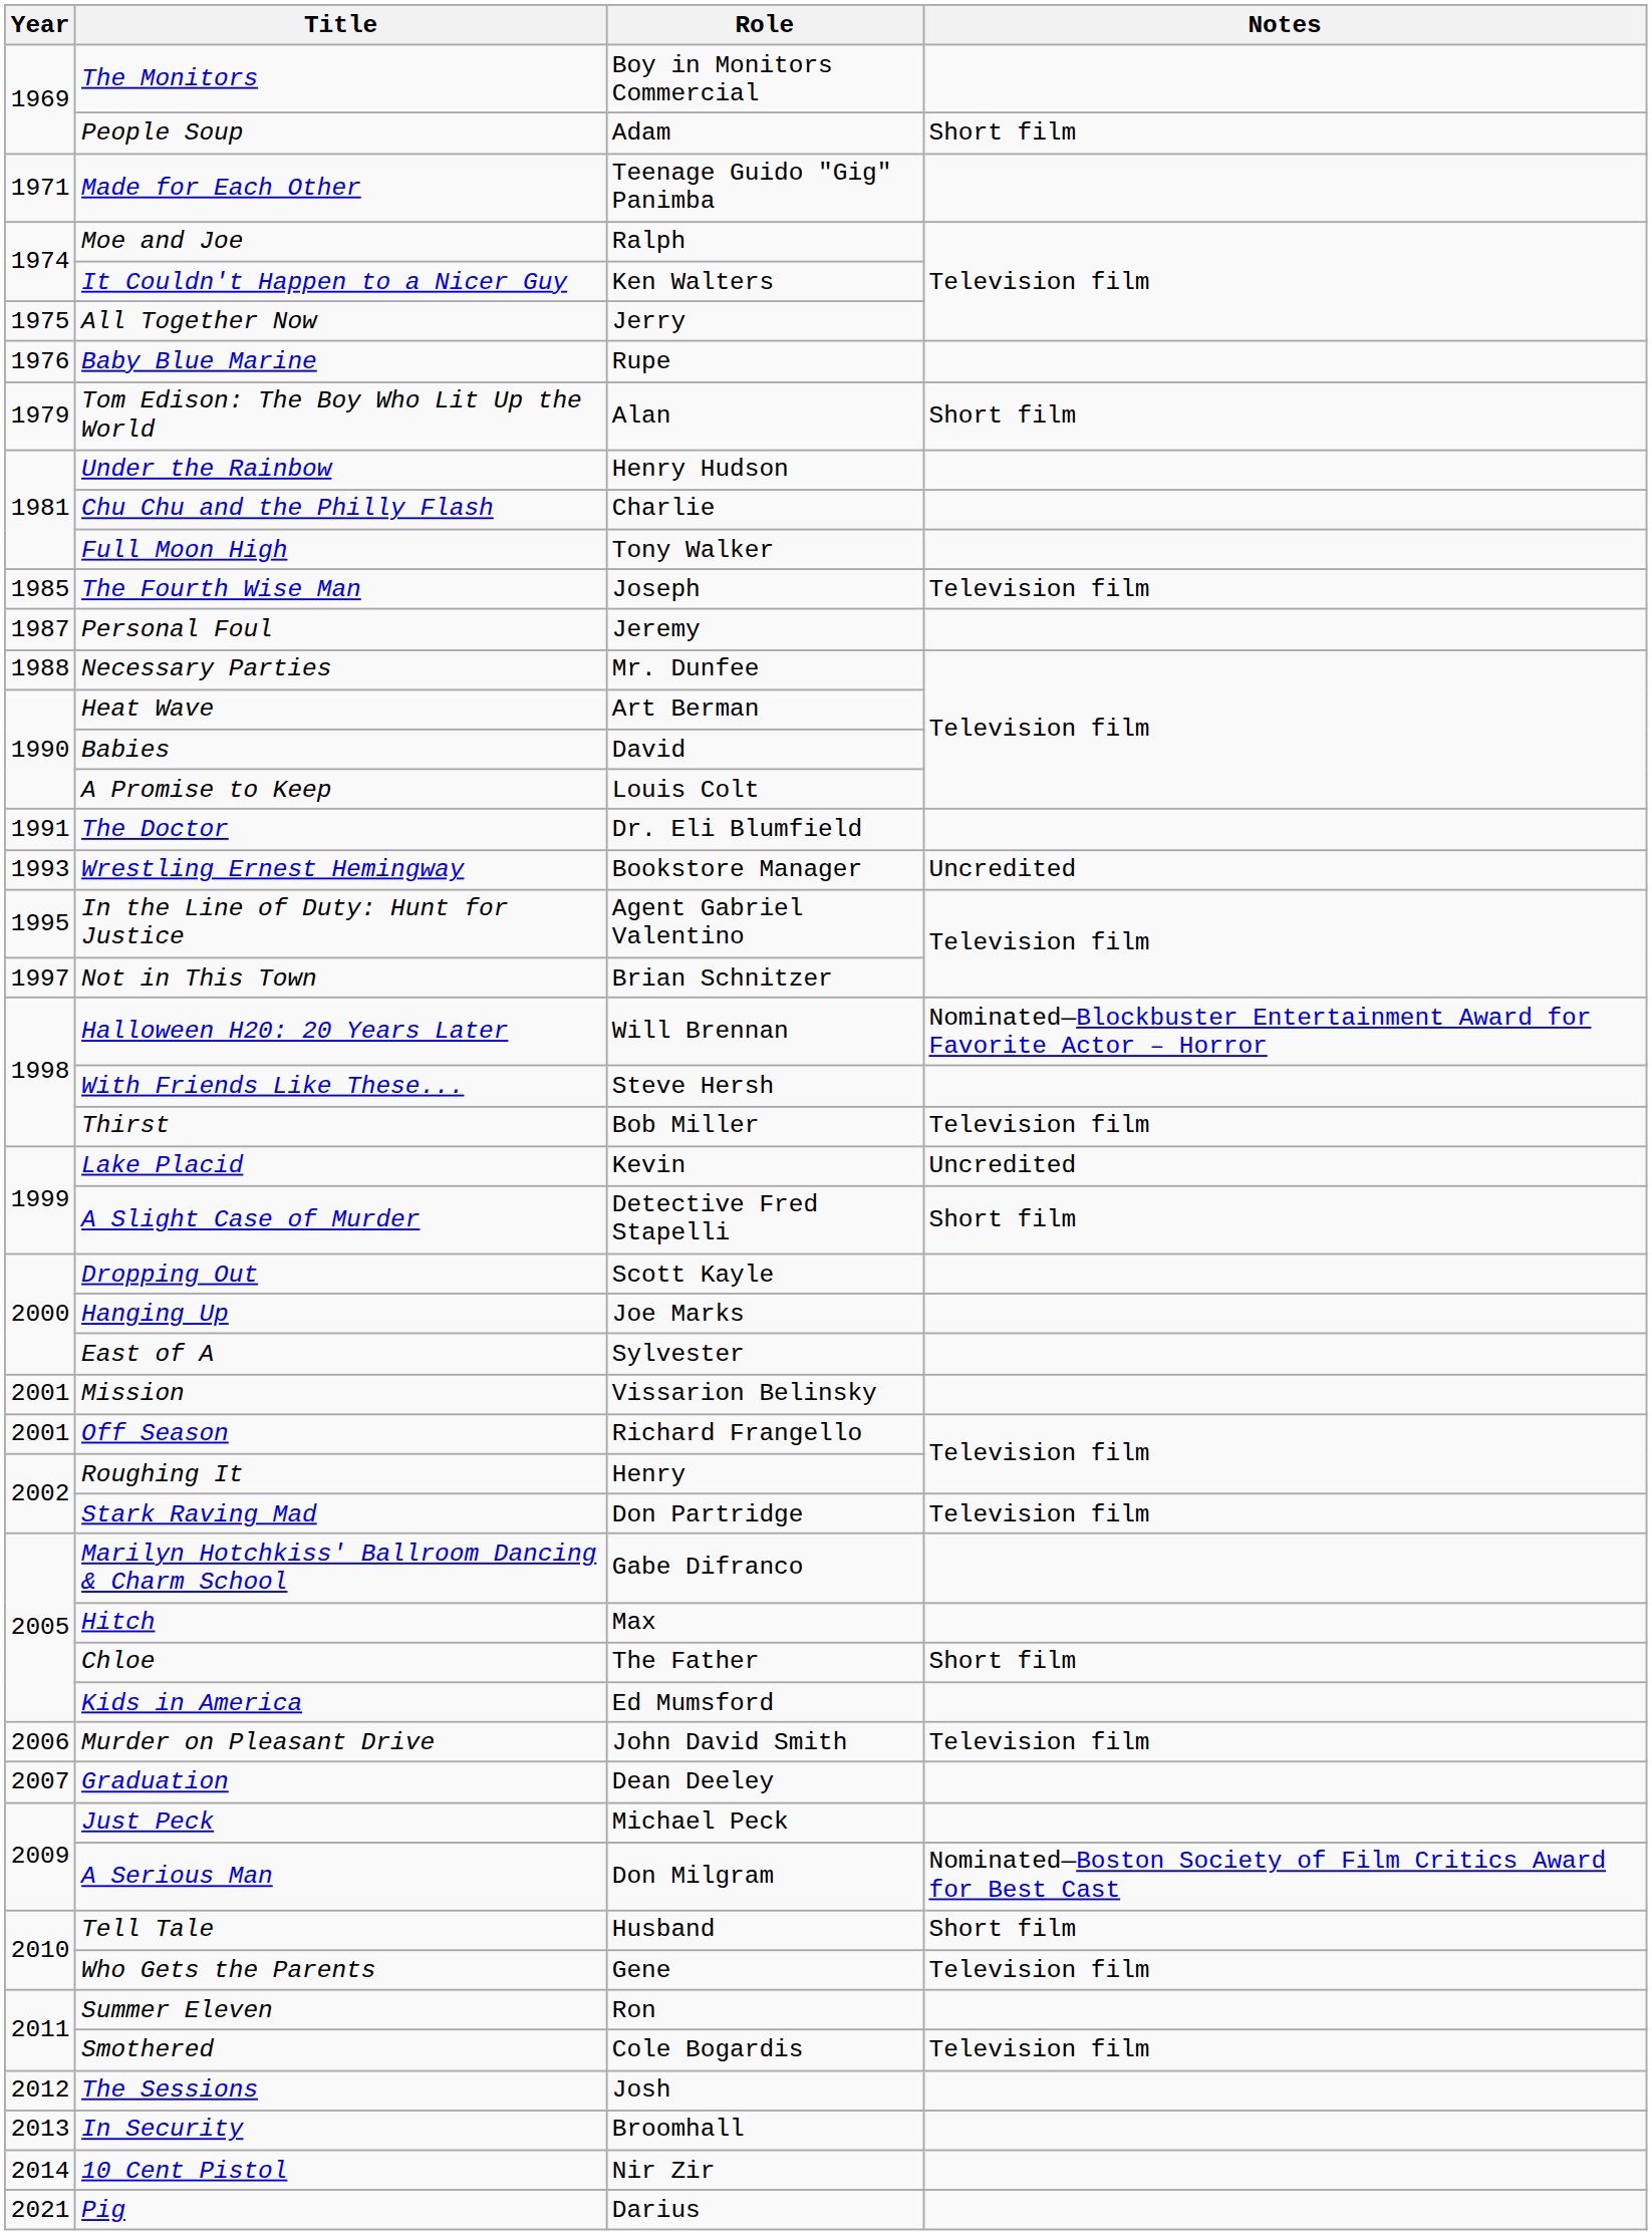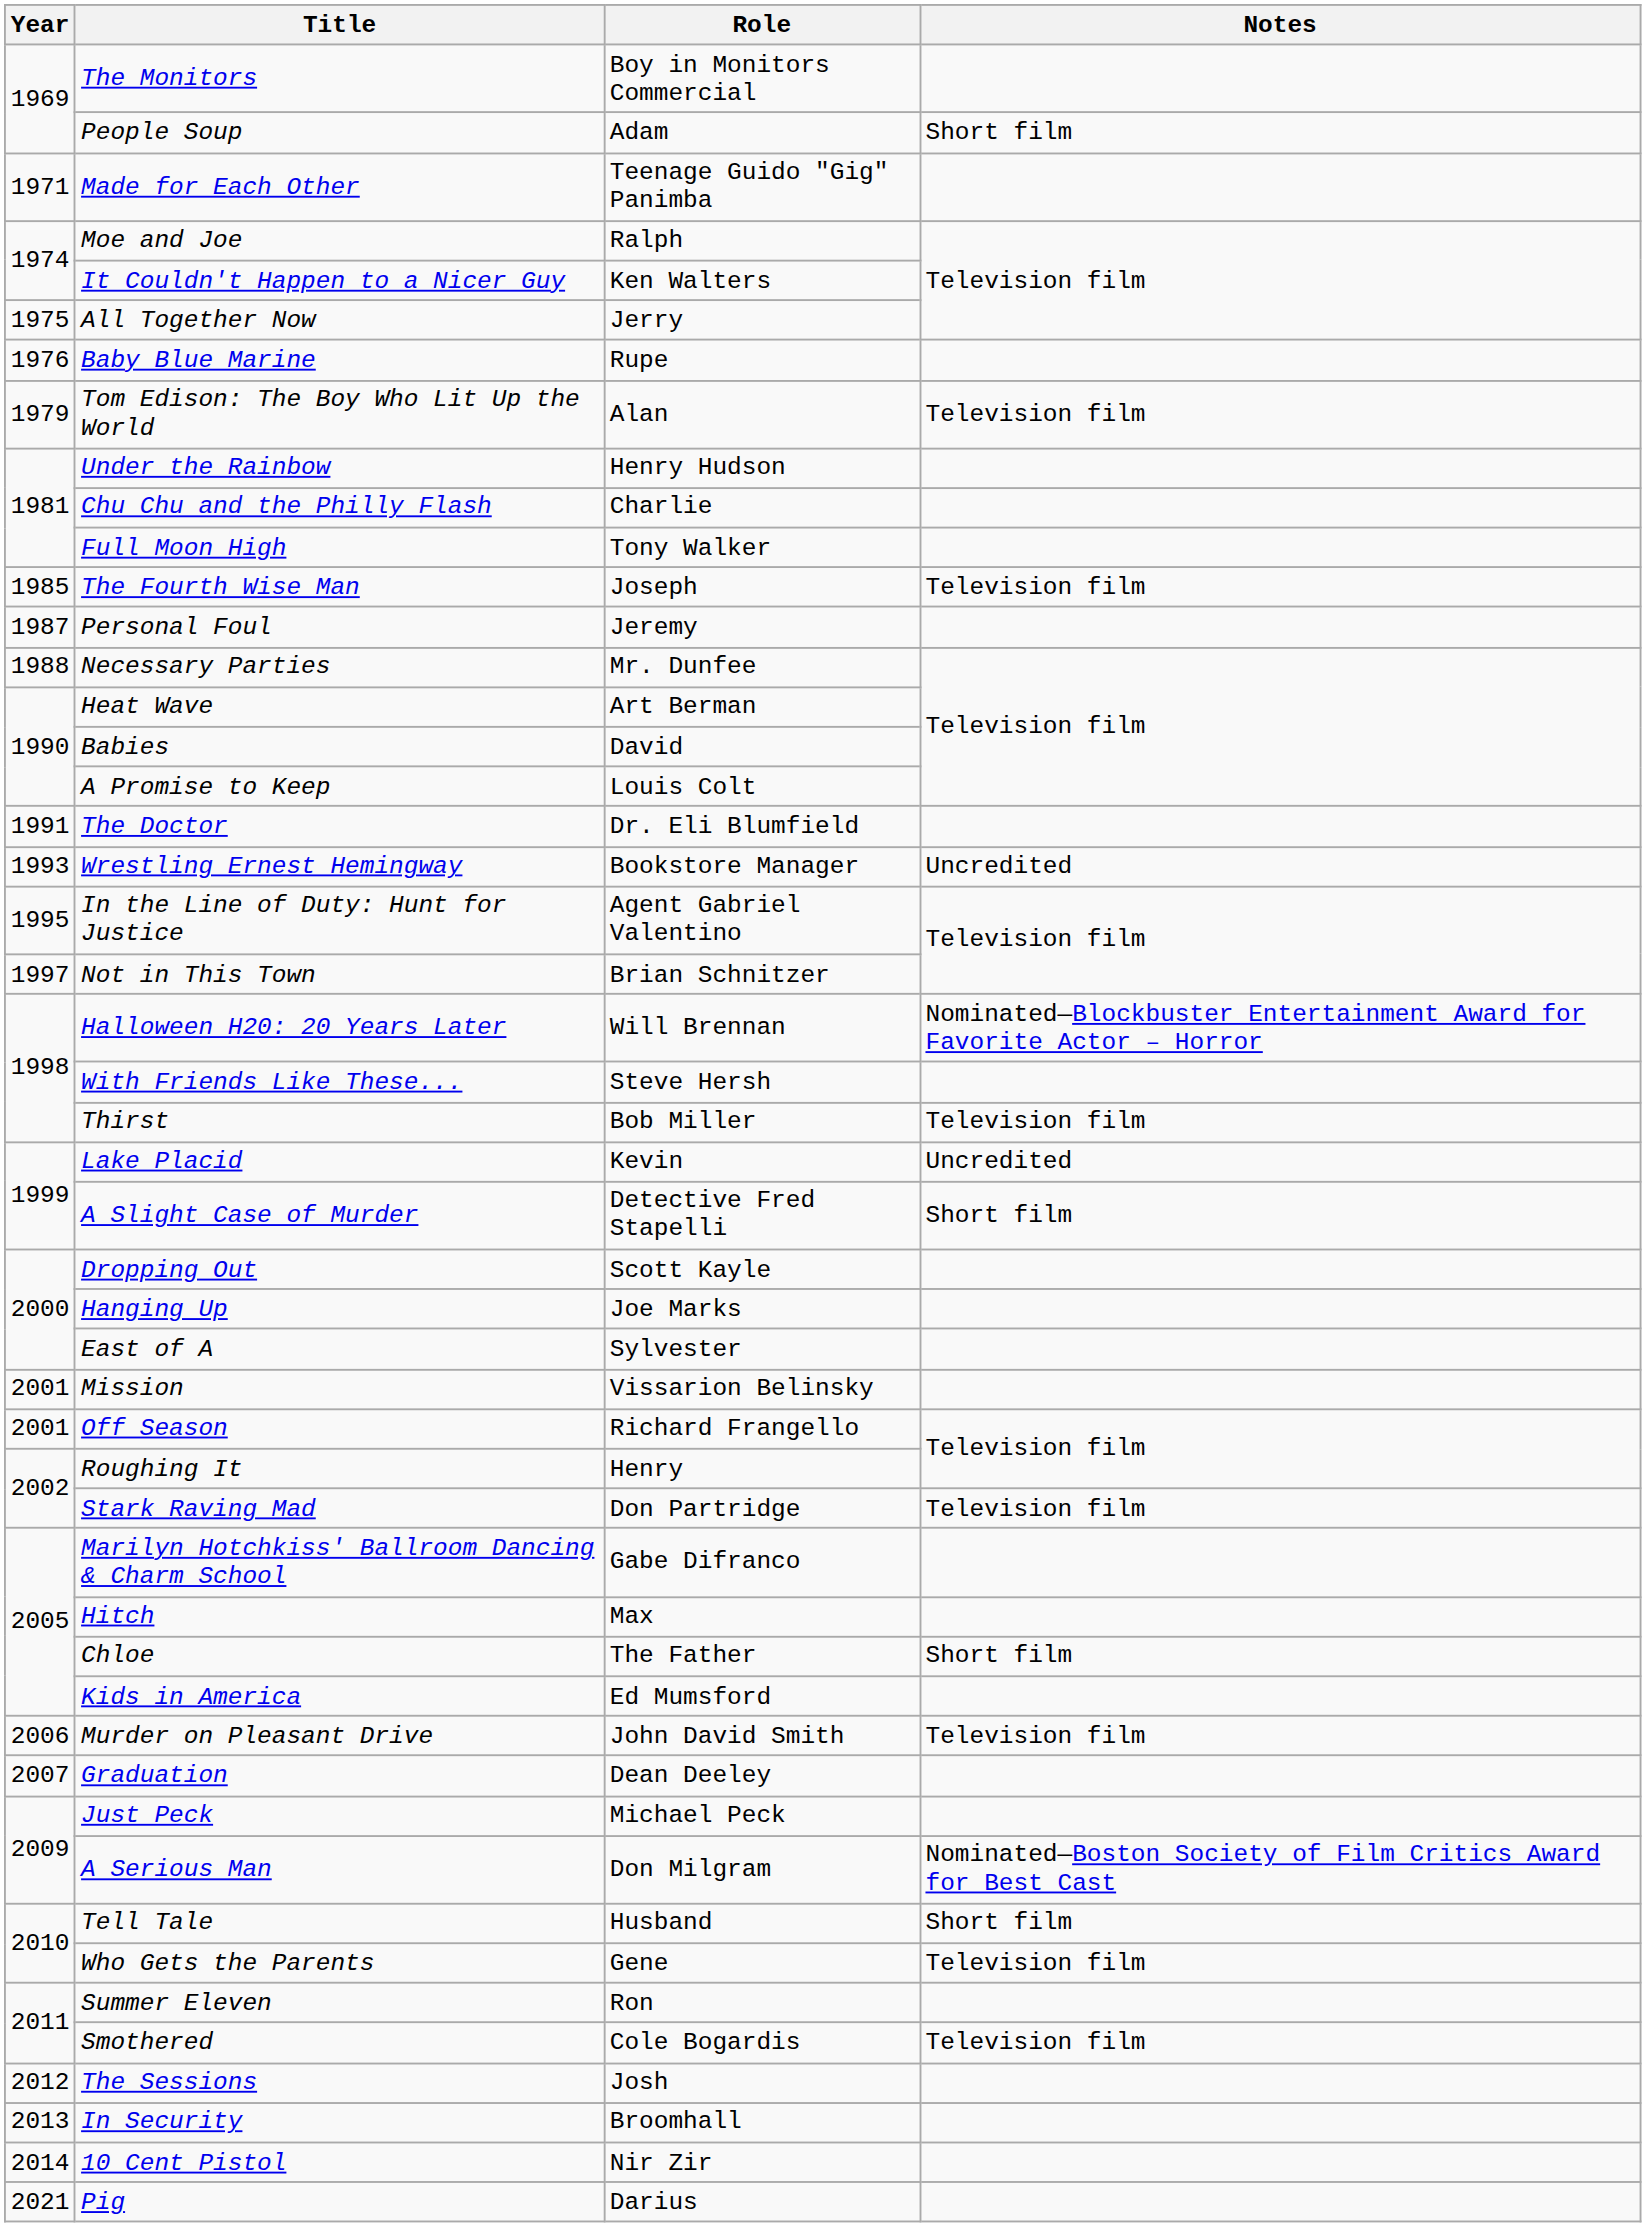Tom Edison: The Boy Who Lit Up the World | Notes: Short film -> Television film
